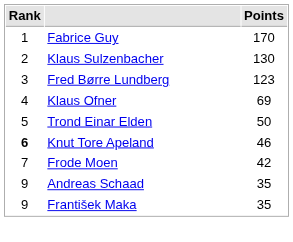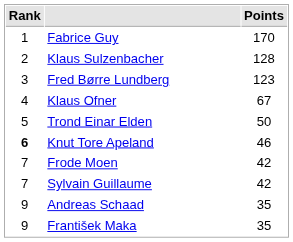Klaus Sulzenbacher | Points: 130 -> 128
Klaus Ofner | Points: 69 -> 67
+ row: 7 | Sylvain Guillaume | 42
